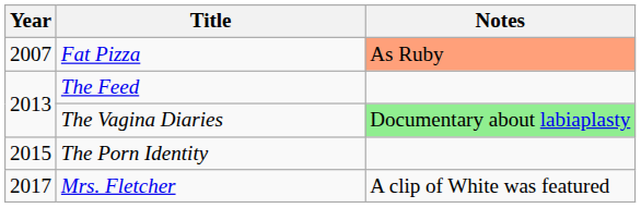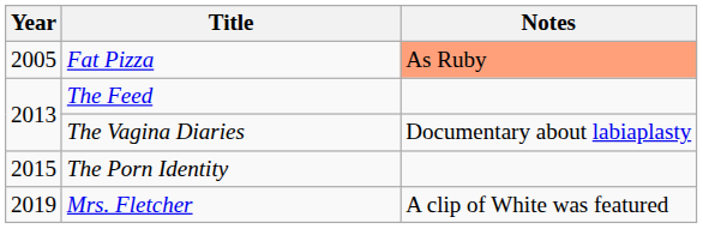Fat Pizza | Year: 2007 -> 2005
The Vagina Diaries | Notes: lightgreen background -> no background
Mrs. Fletcher | Year: 2017 -> 2019
